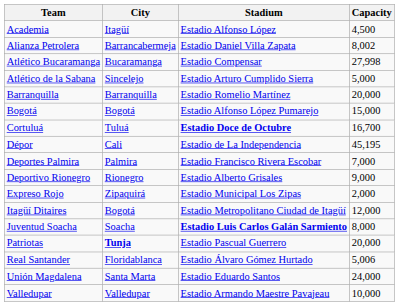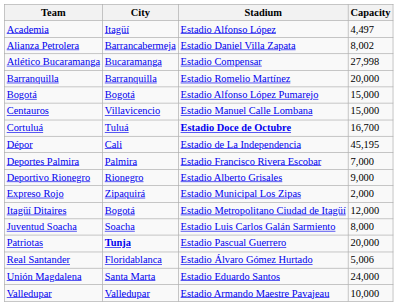Academia | Capacity: 4,500 -> 4,497
- row: Atlético de la Sabana | Sincelejo | Estadio Arturo Cumplido Sierra | 5,000
+ row: Centauros | Villavicencio | Estadio Manuel Calle Lombana | 15,000
Juventud Soacha | Stadium: bold -> normal
